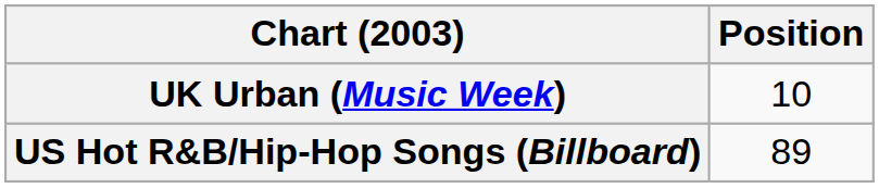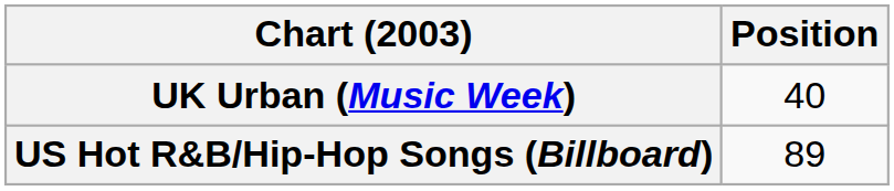UK Urban (Music Week) | Position: 10 -> 40
